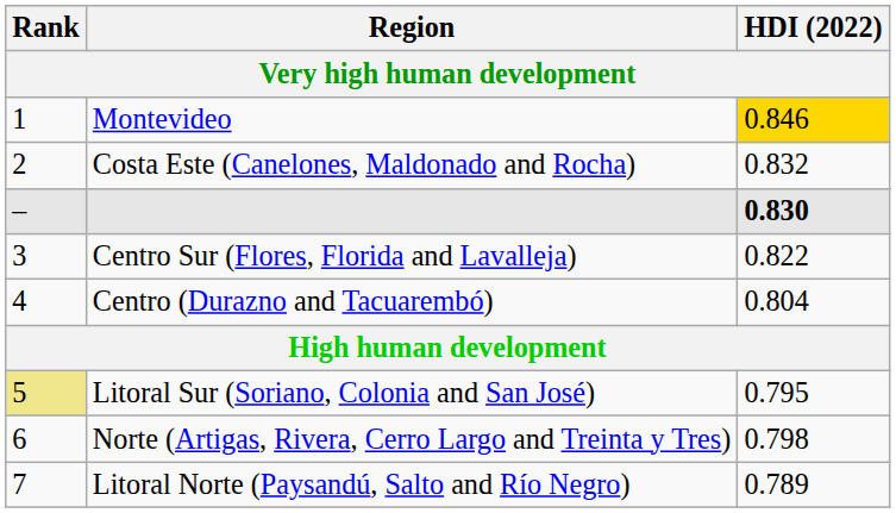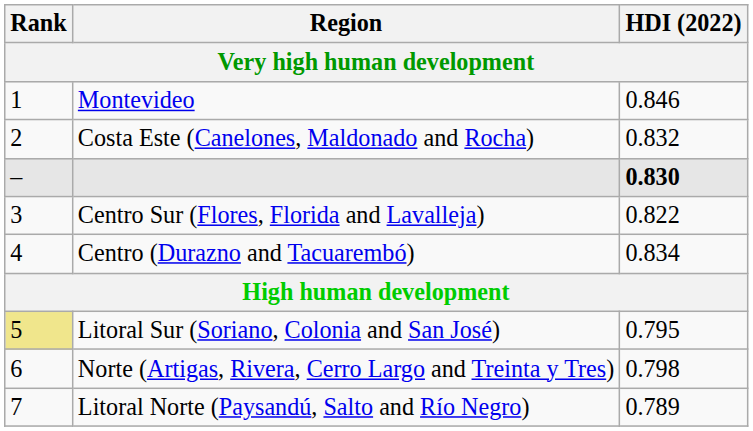Montevideo | HDI (2022): gold background -> no background
Centro (Durazno and Tacuarembó) | HDI (2022): 0.804 -> 0.834
